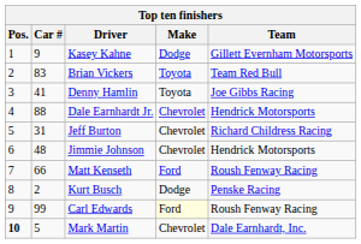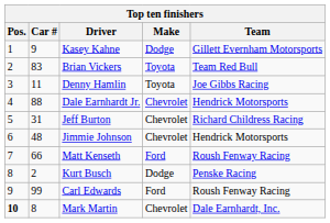Denny Hamlin | Car #: 41 -> 11
Carl Edwards | Make: lightyellow background -> no background
Mark Martin | Car #: 5 -> 8
